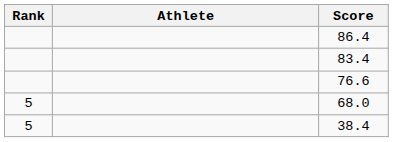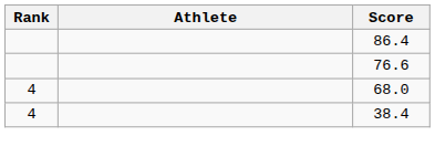- row: 83.4
68.0 | Rank: 5 -> 4
38.4 | Rank: 5 -> 4
